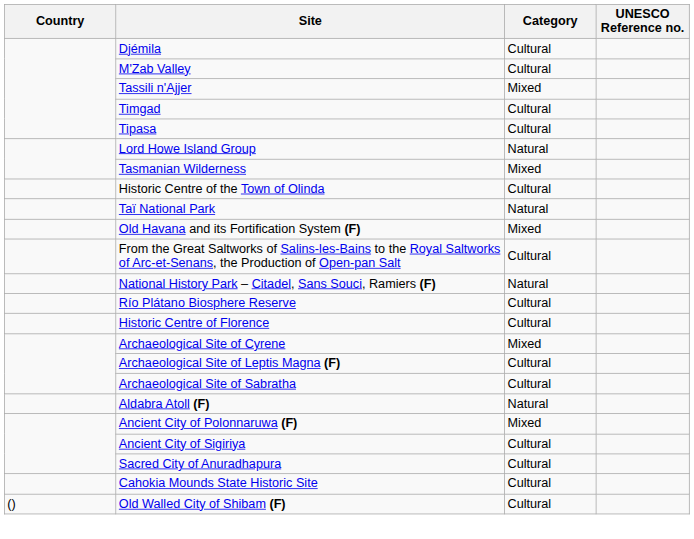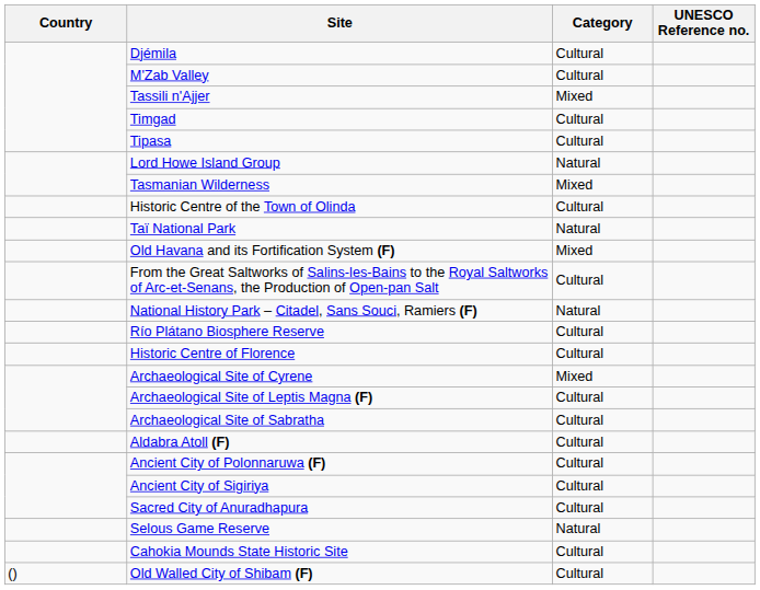Aldabra Atoll (F) | Category: Natural -> Cultural
Ancient City of Polonnaruwa (F) | Category: Mixed -> Cultural
+ row: Selous Game Reserve | Natural
